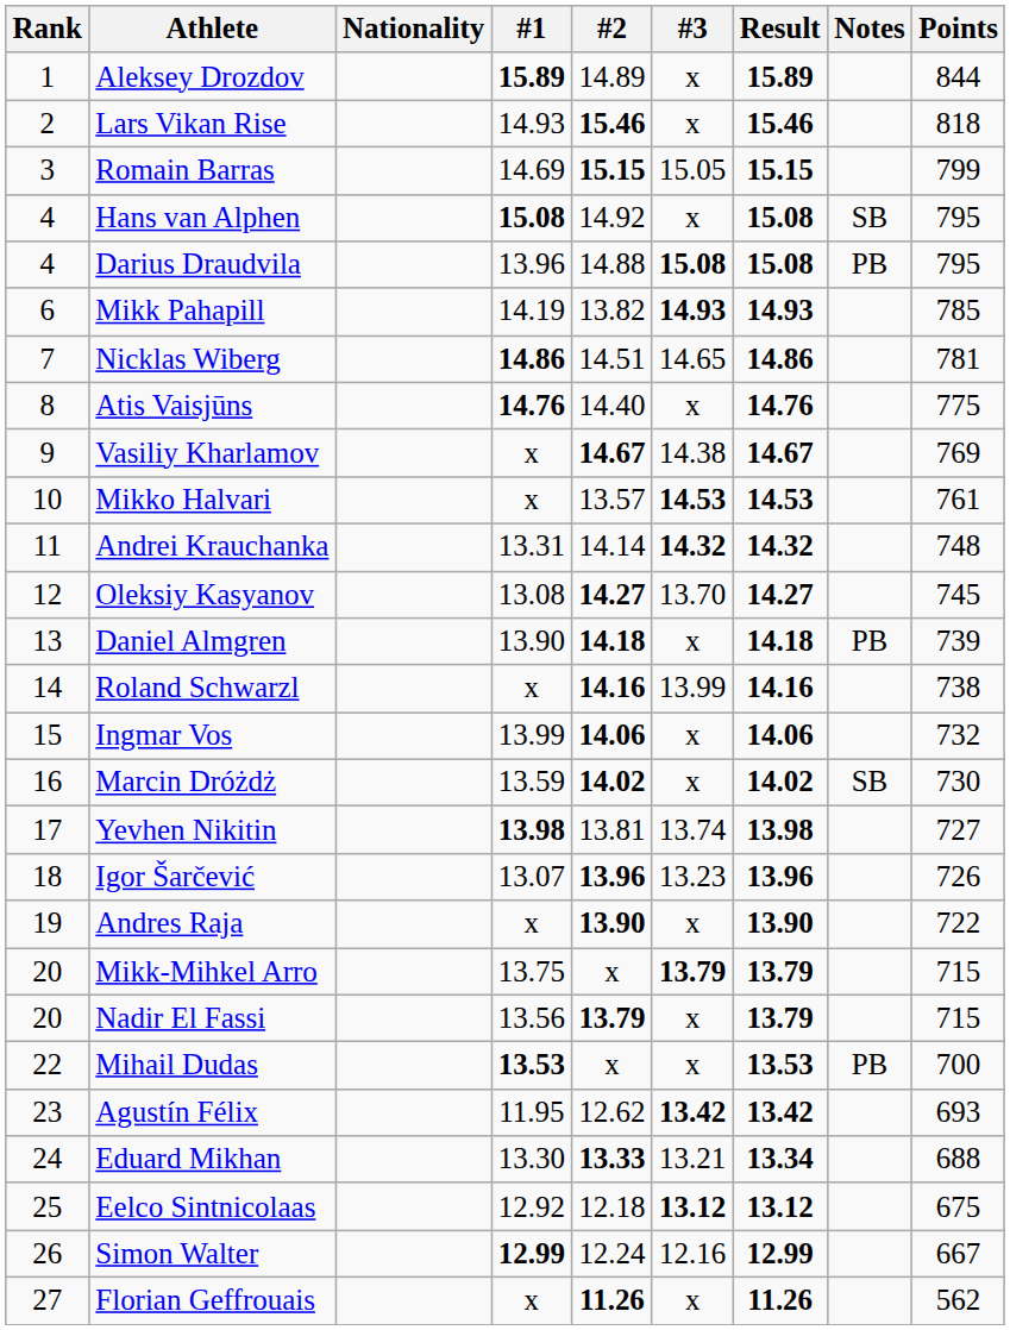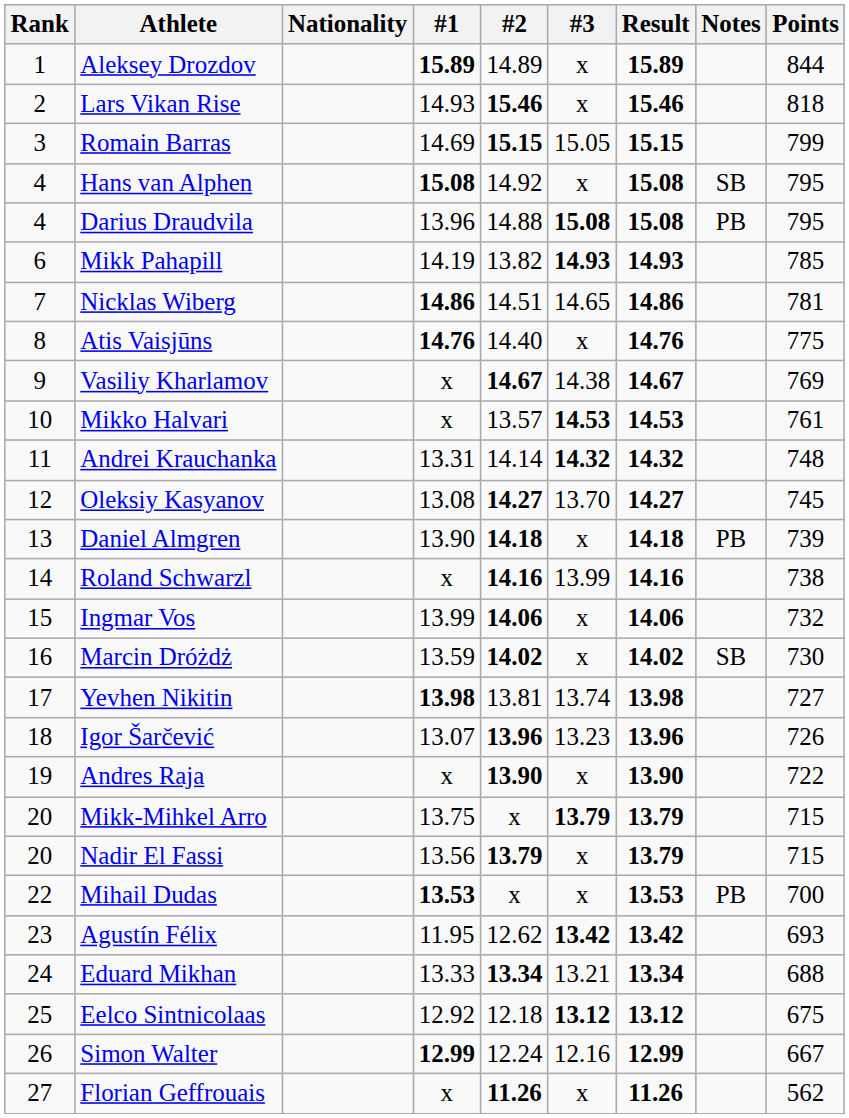Eduard Mikhan | #1: 13.30 -> 13.33
Eduard Mikhan | #2: 13.33 -> 13.34
